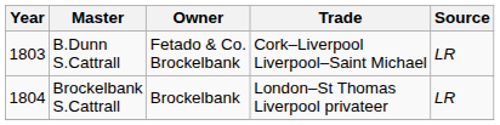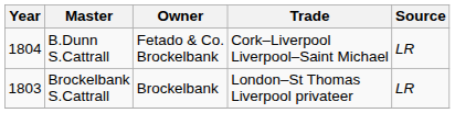B.Dunn S.Cattrall | Year: 1803 -> 1804
Brockelbank S.Cattrall | Year: 1804 -> 1803
